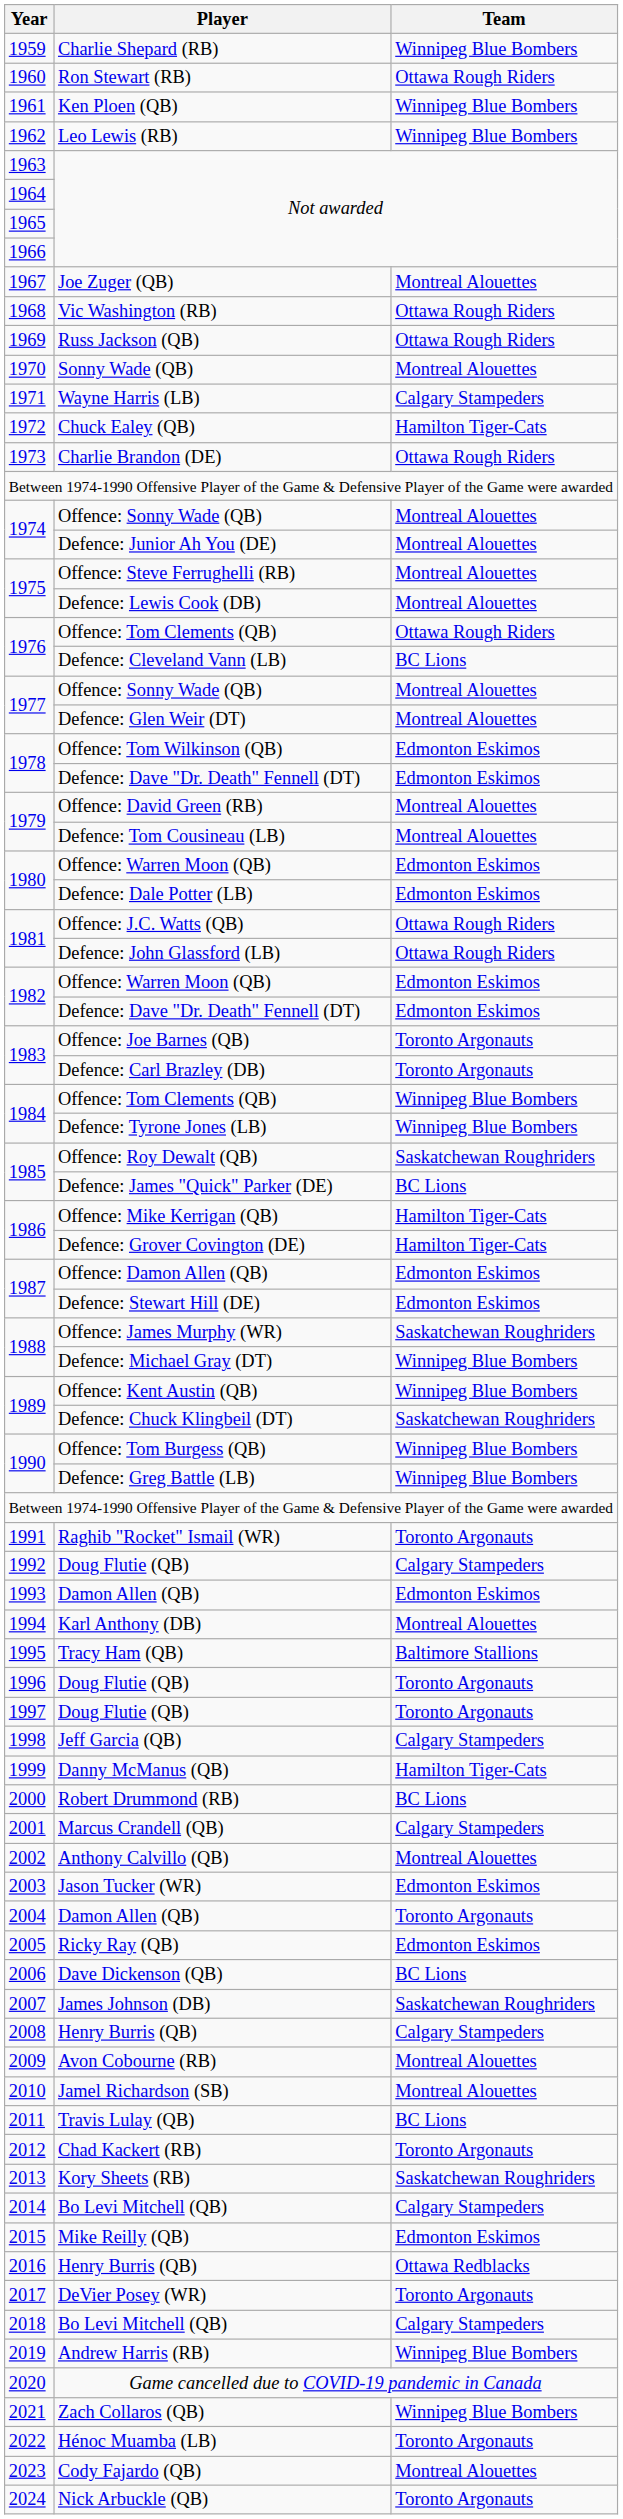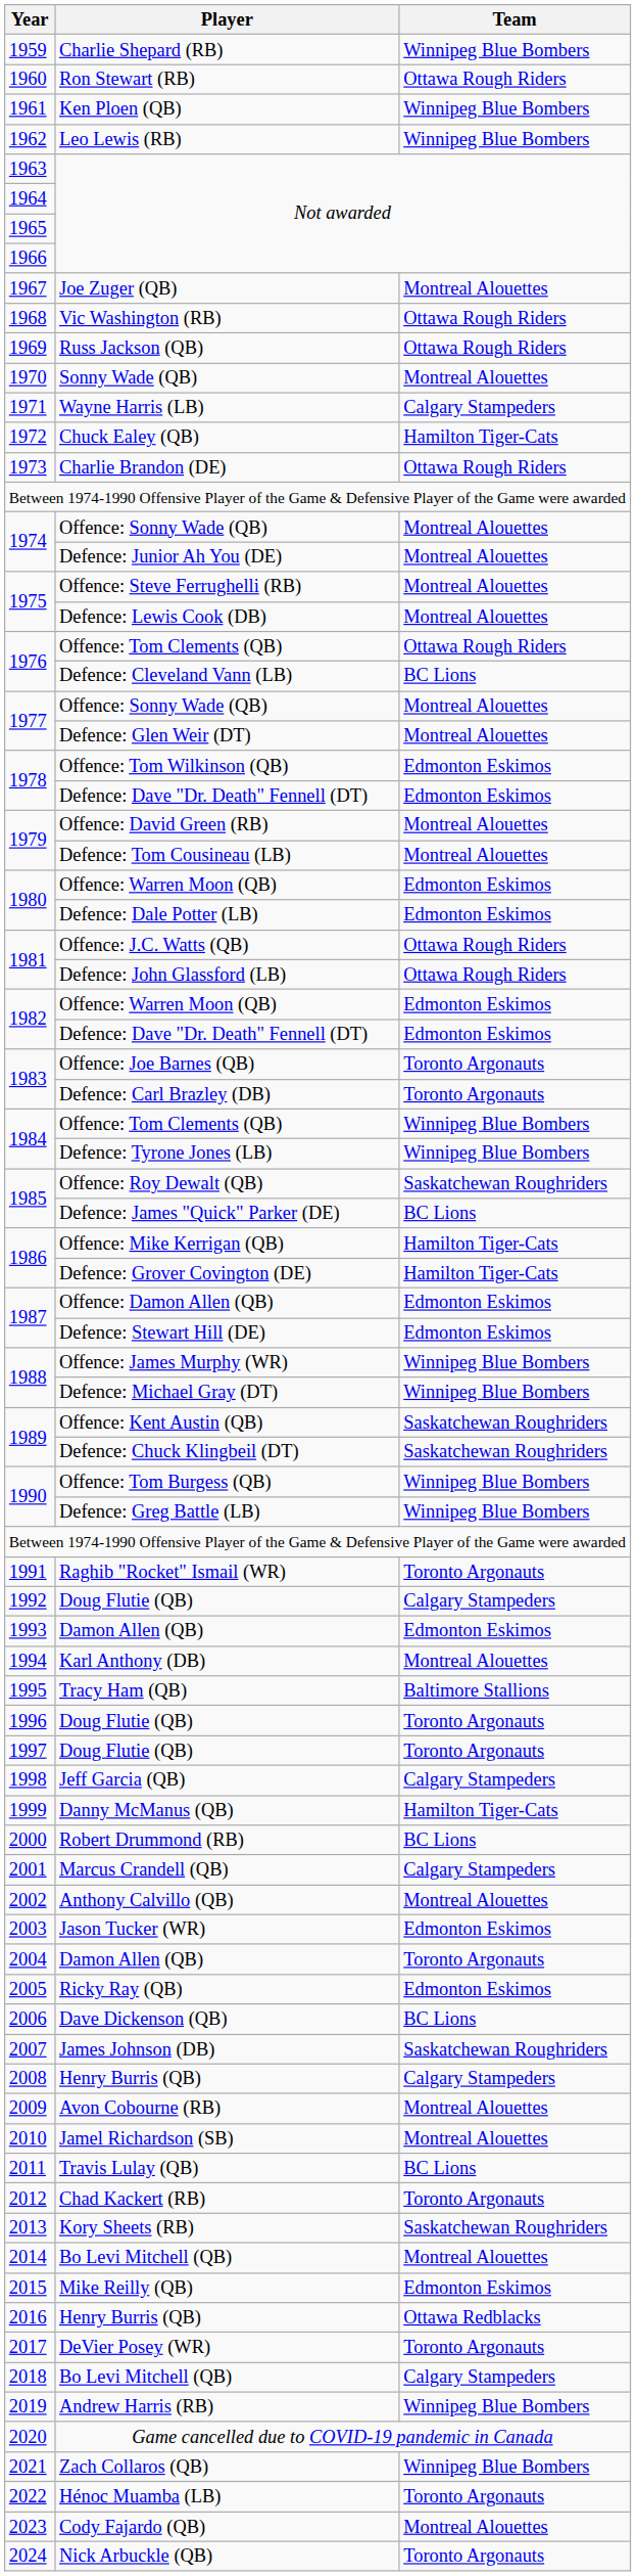Offence: James Murphy (WR) | Team: Saskatchewan Roughriders -> Winnipeg Blue Bombers
Offence: Kent Austin (QB) | Team: Winnipeg Blue Bombers -> Saskatchewan Roughriders
2014 / Bo Levi Mitchell (QB) | Team: Calgary Stampeders -> Montreal Alouettes
